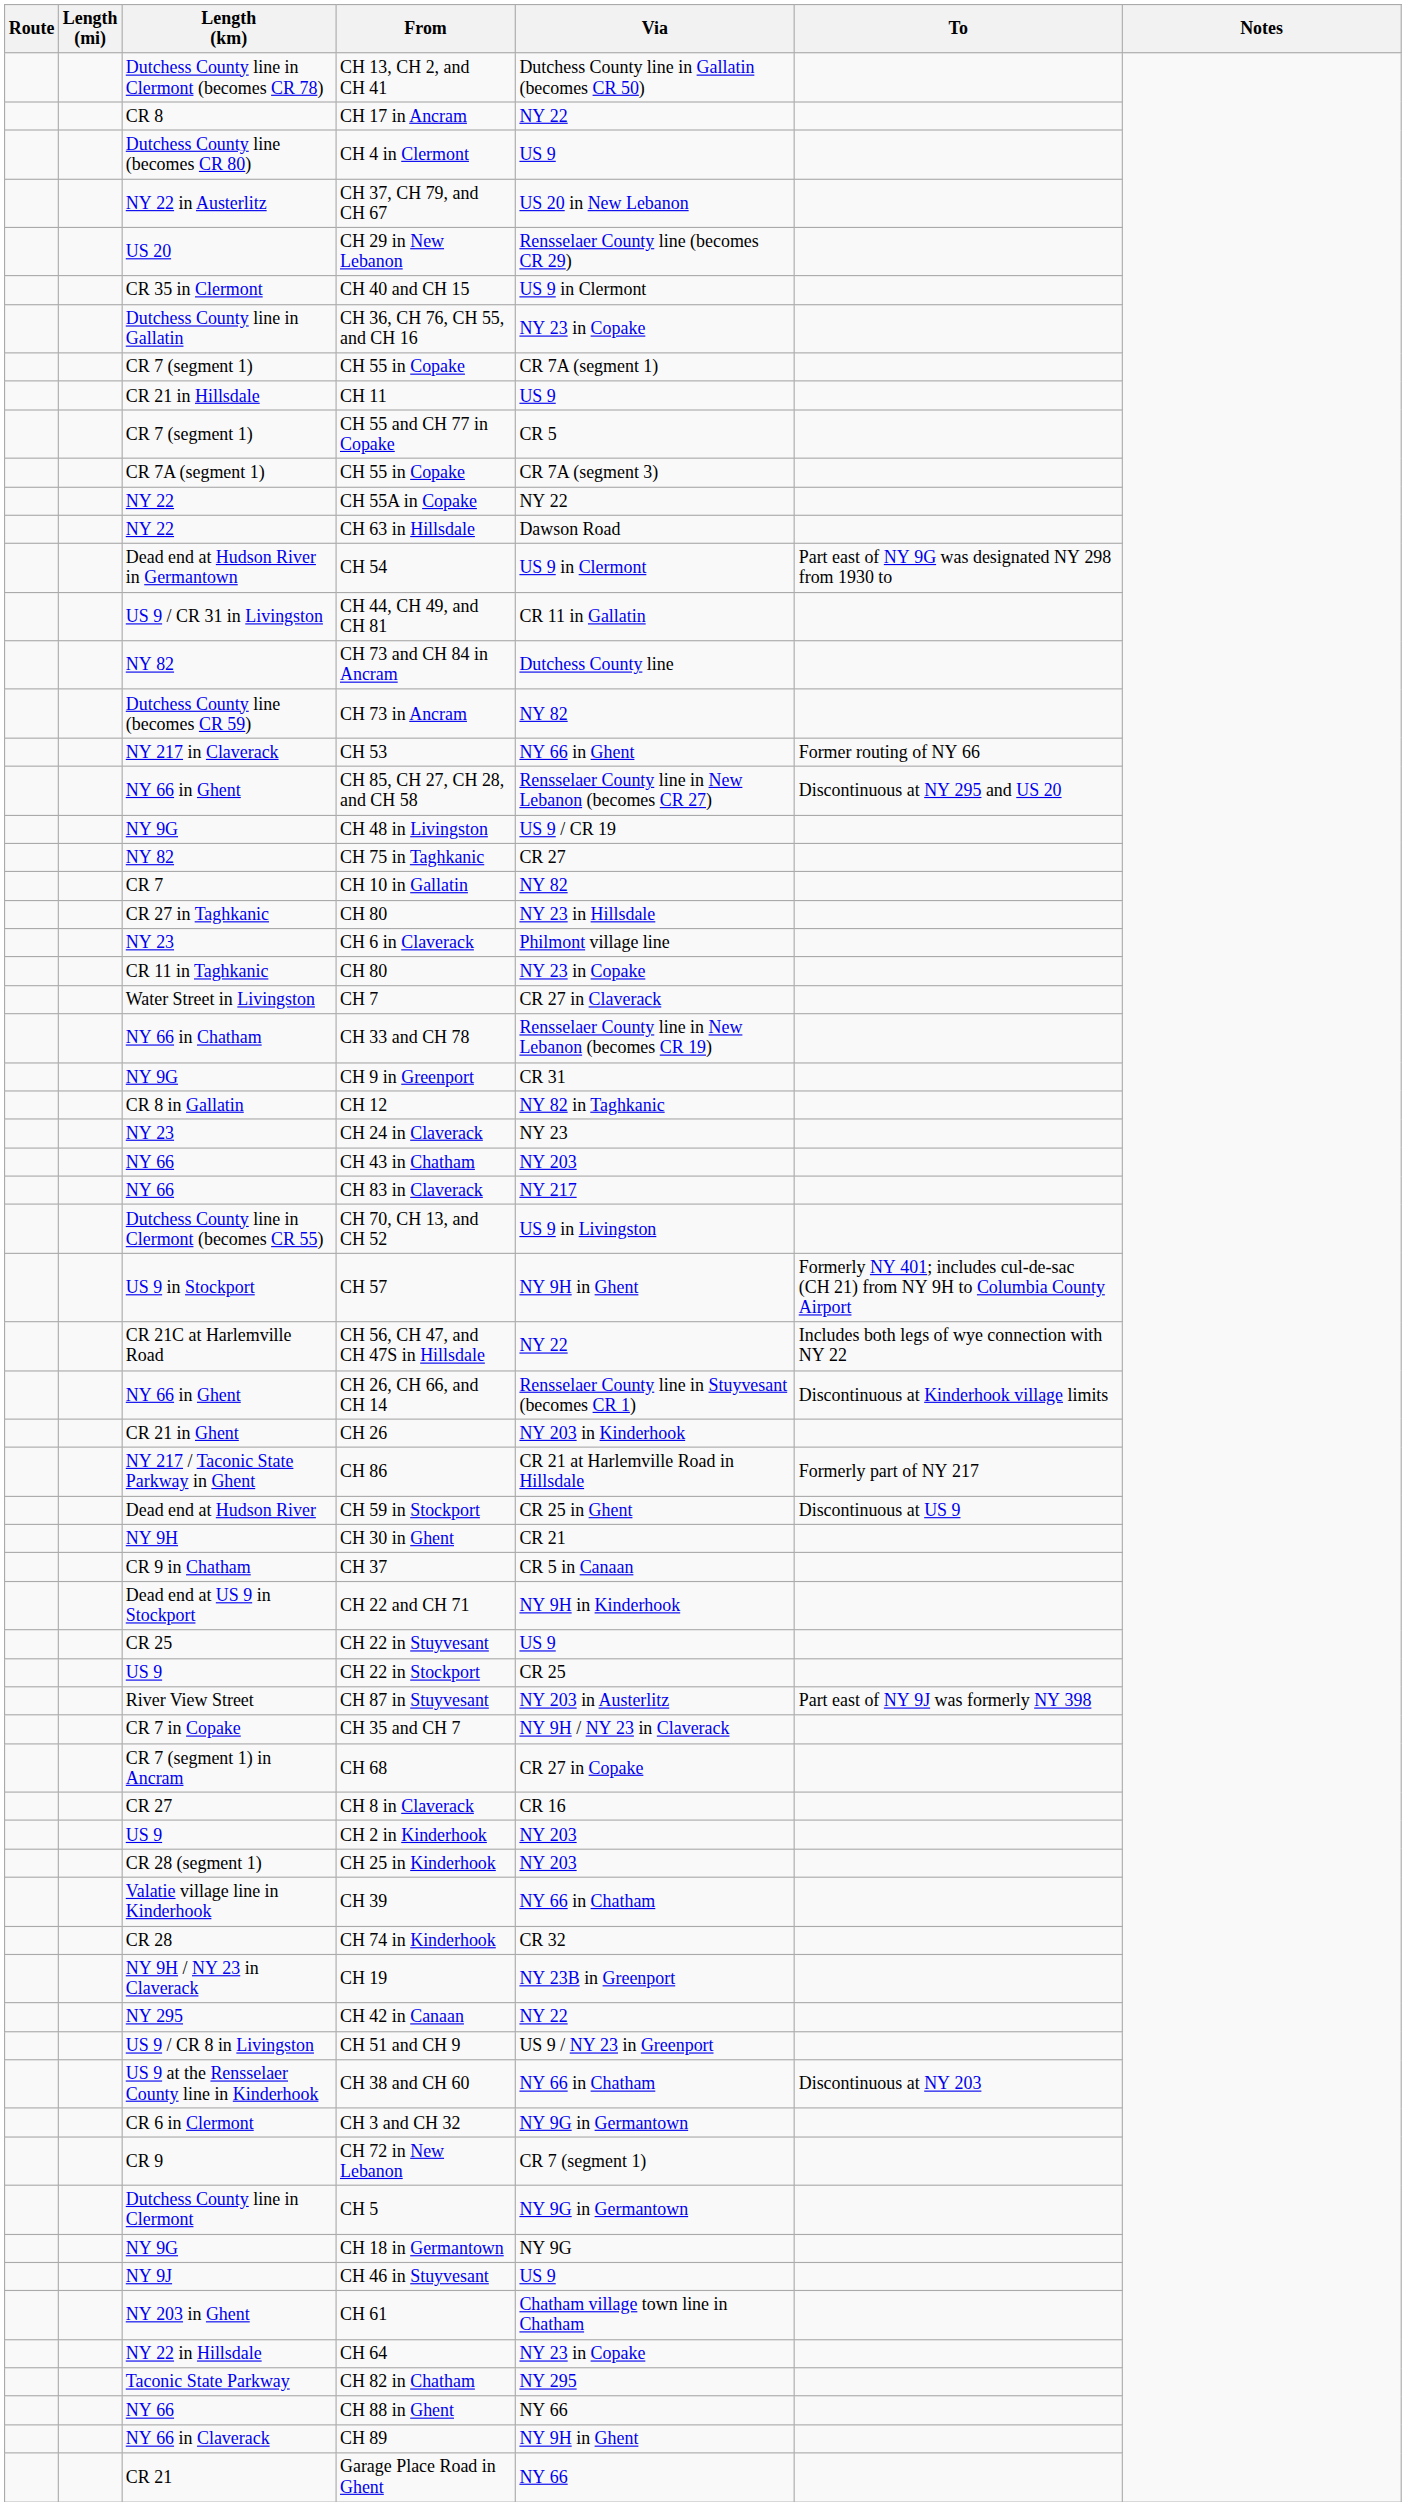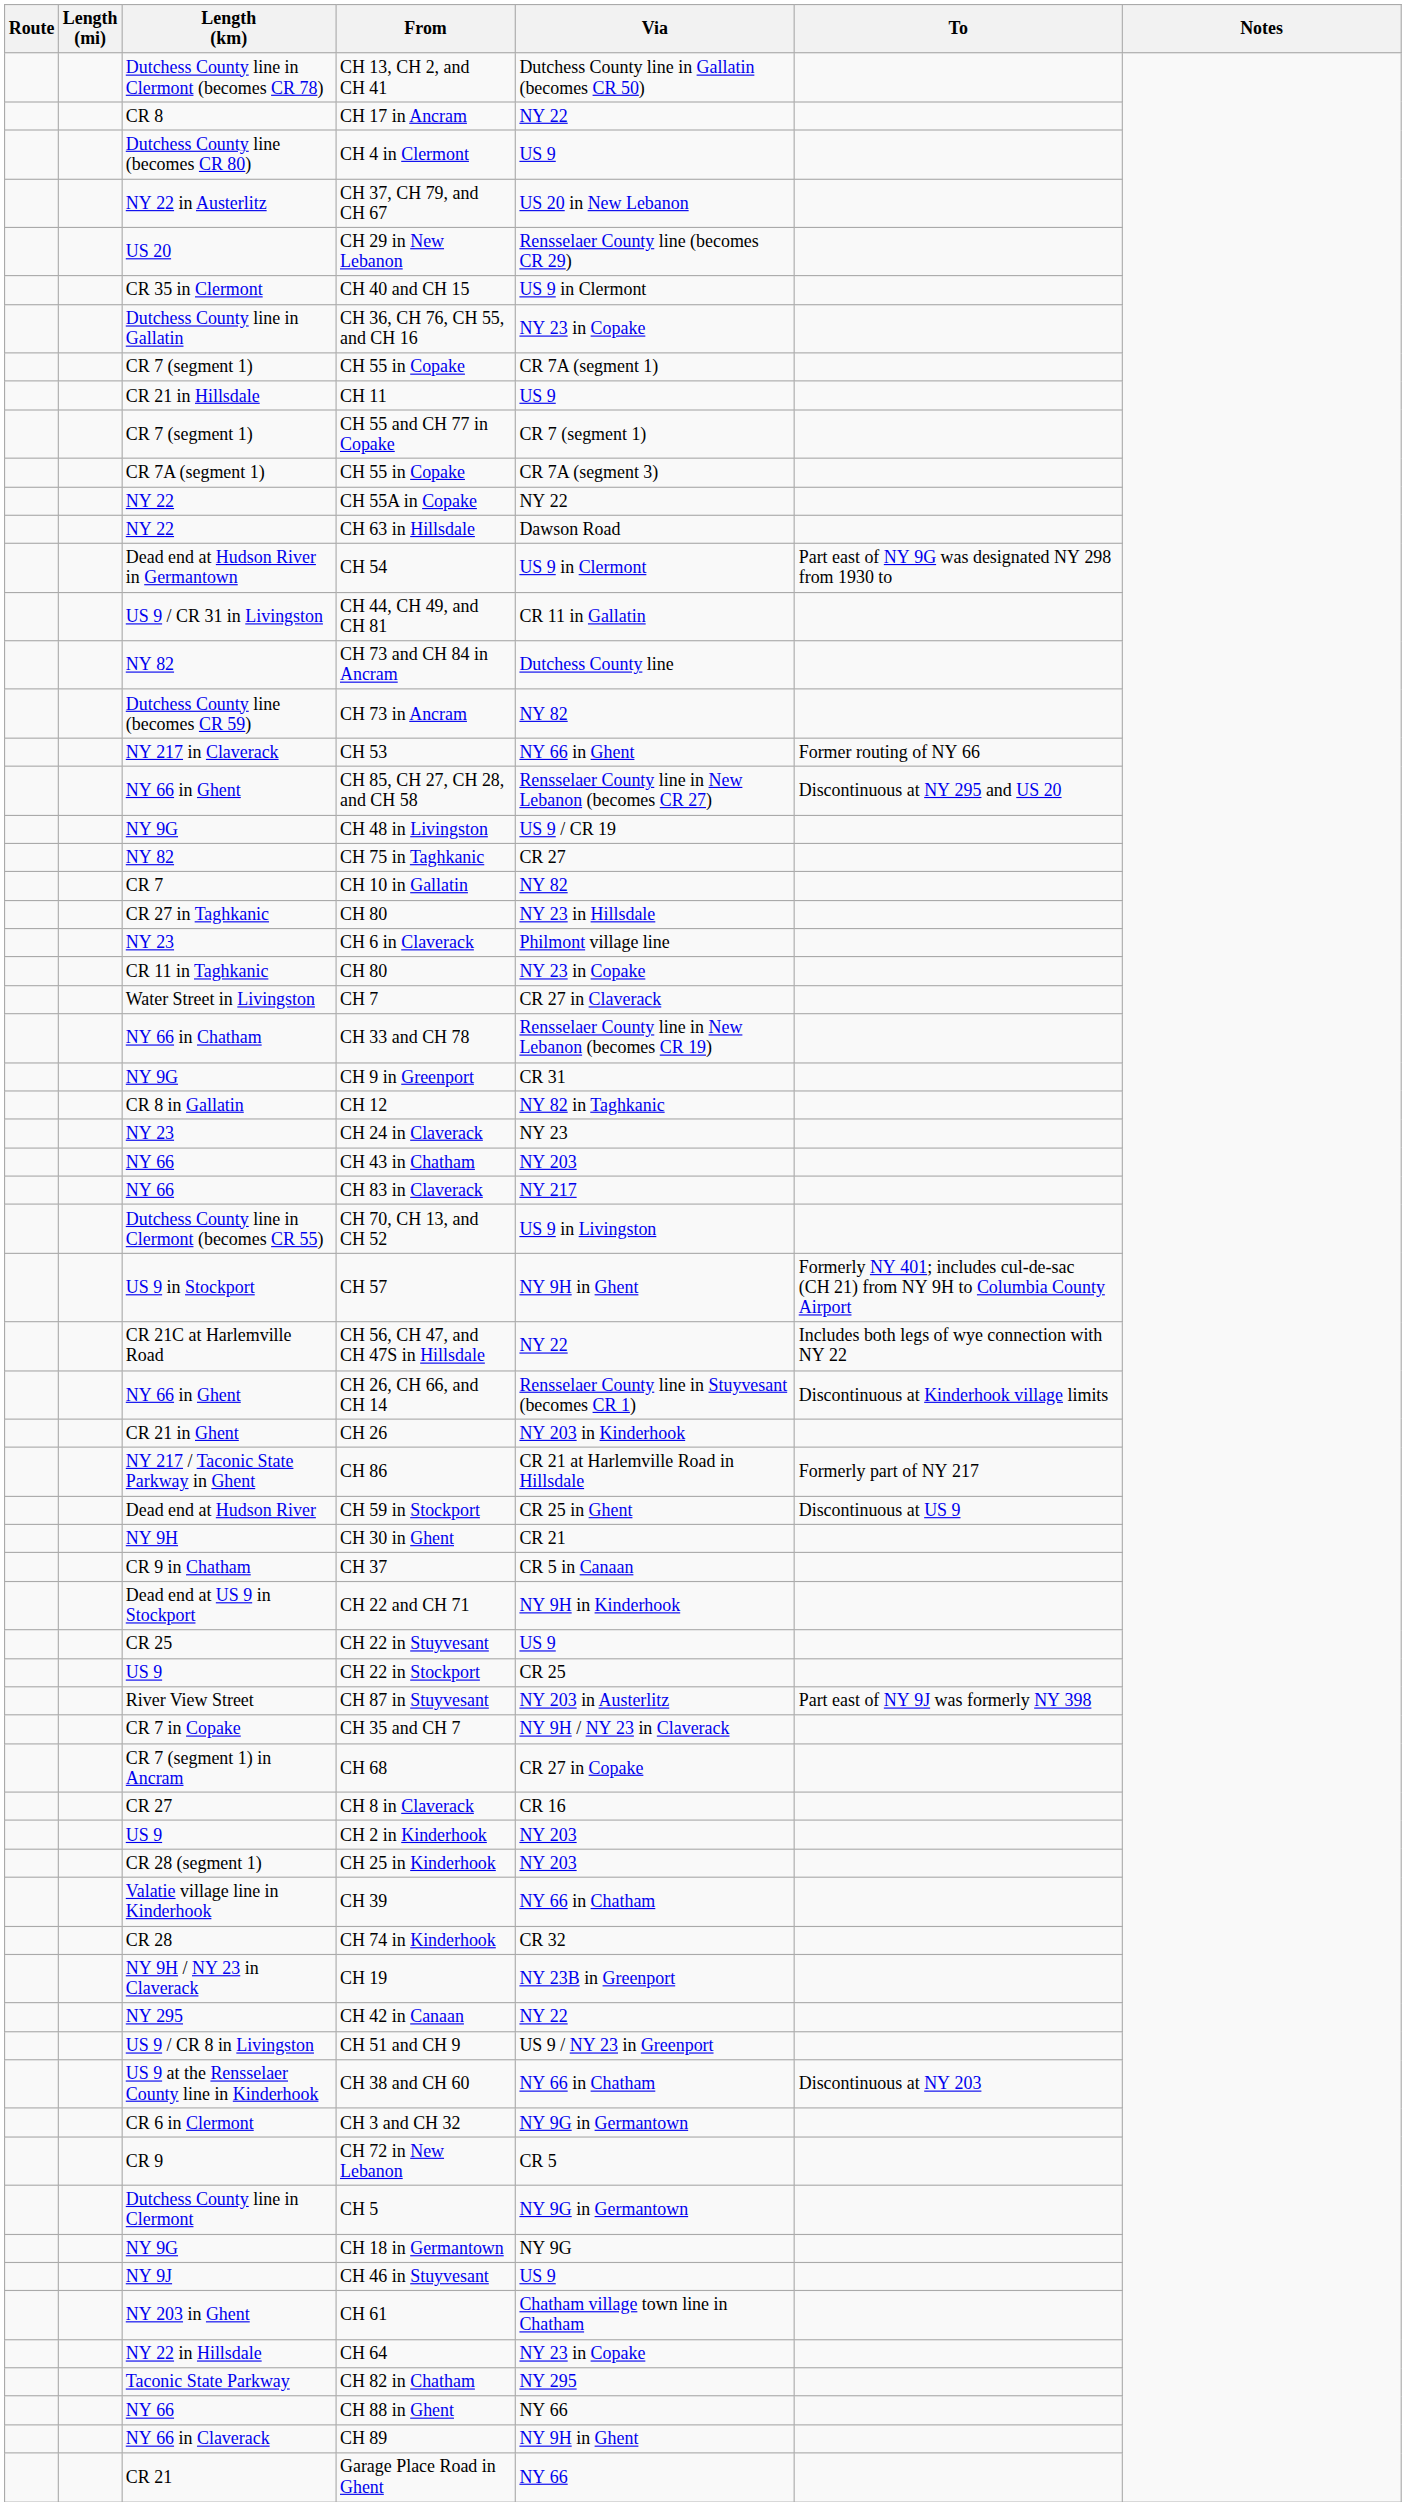CH 55 and CH 77 in Copake | Via: CR 5 -> CR 7 (segment 1)
CH 72 in New Lebanon | Via: CR 7 (segment 1) -> CR 5
